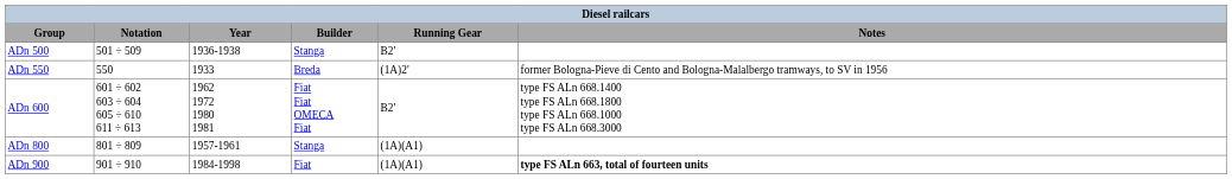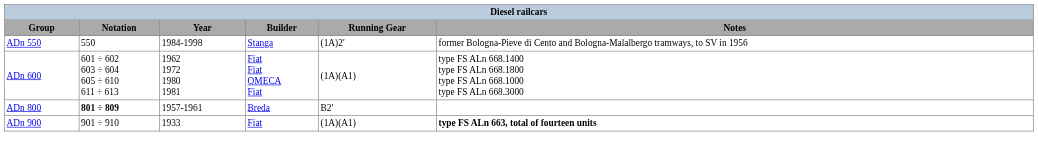- row: ADn 500 | 501 ÷ 509 | 1936-1938 | Stanga | B2'
ADn 550 | Year: 1933 -> 1984-1998
ADn 550 | Builder: Breda -> Stanga
ADn 600 | Running Gear: B2' -> (1A)(A1)
ADn 800 | Notation: normal -> bold
ADn 800 | Builder: Stanga -> Breda
ADn 800 | Running Gear: (1A)(A1) -> B2'
ADn 900 | Year: 1984-1998 -> 1933
